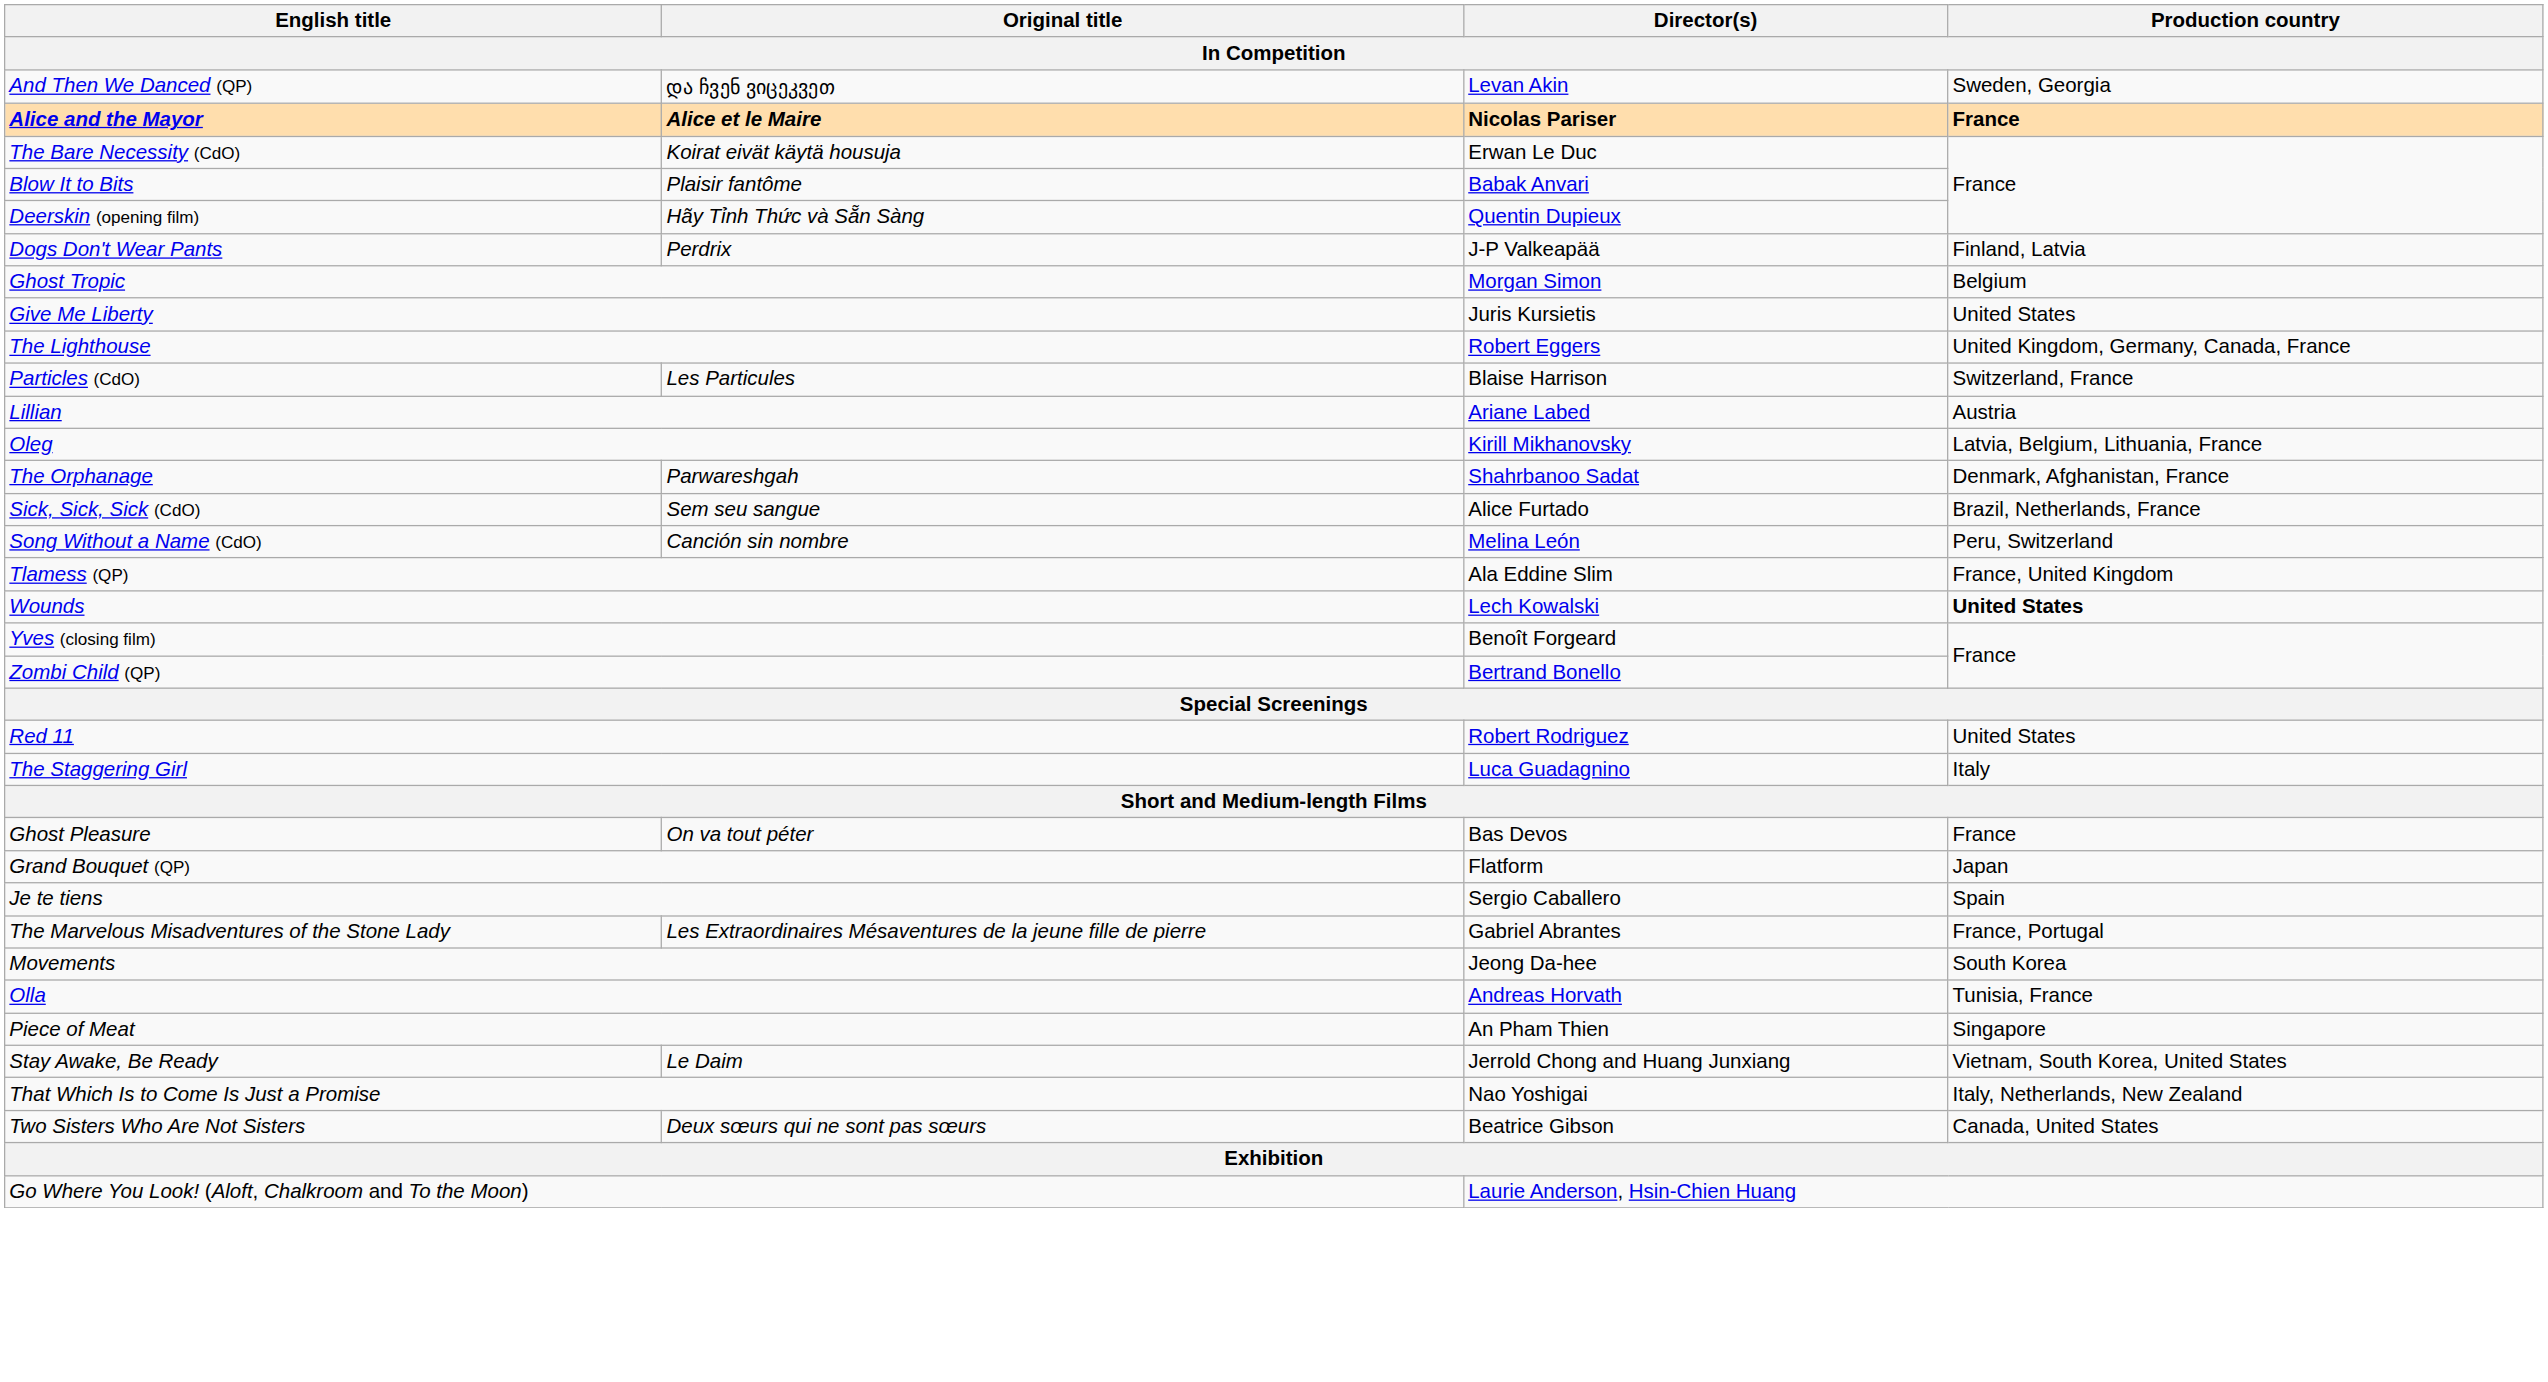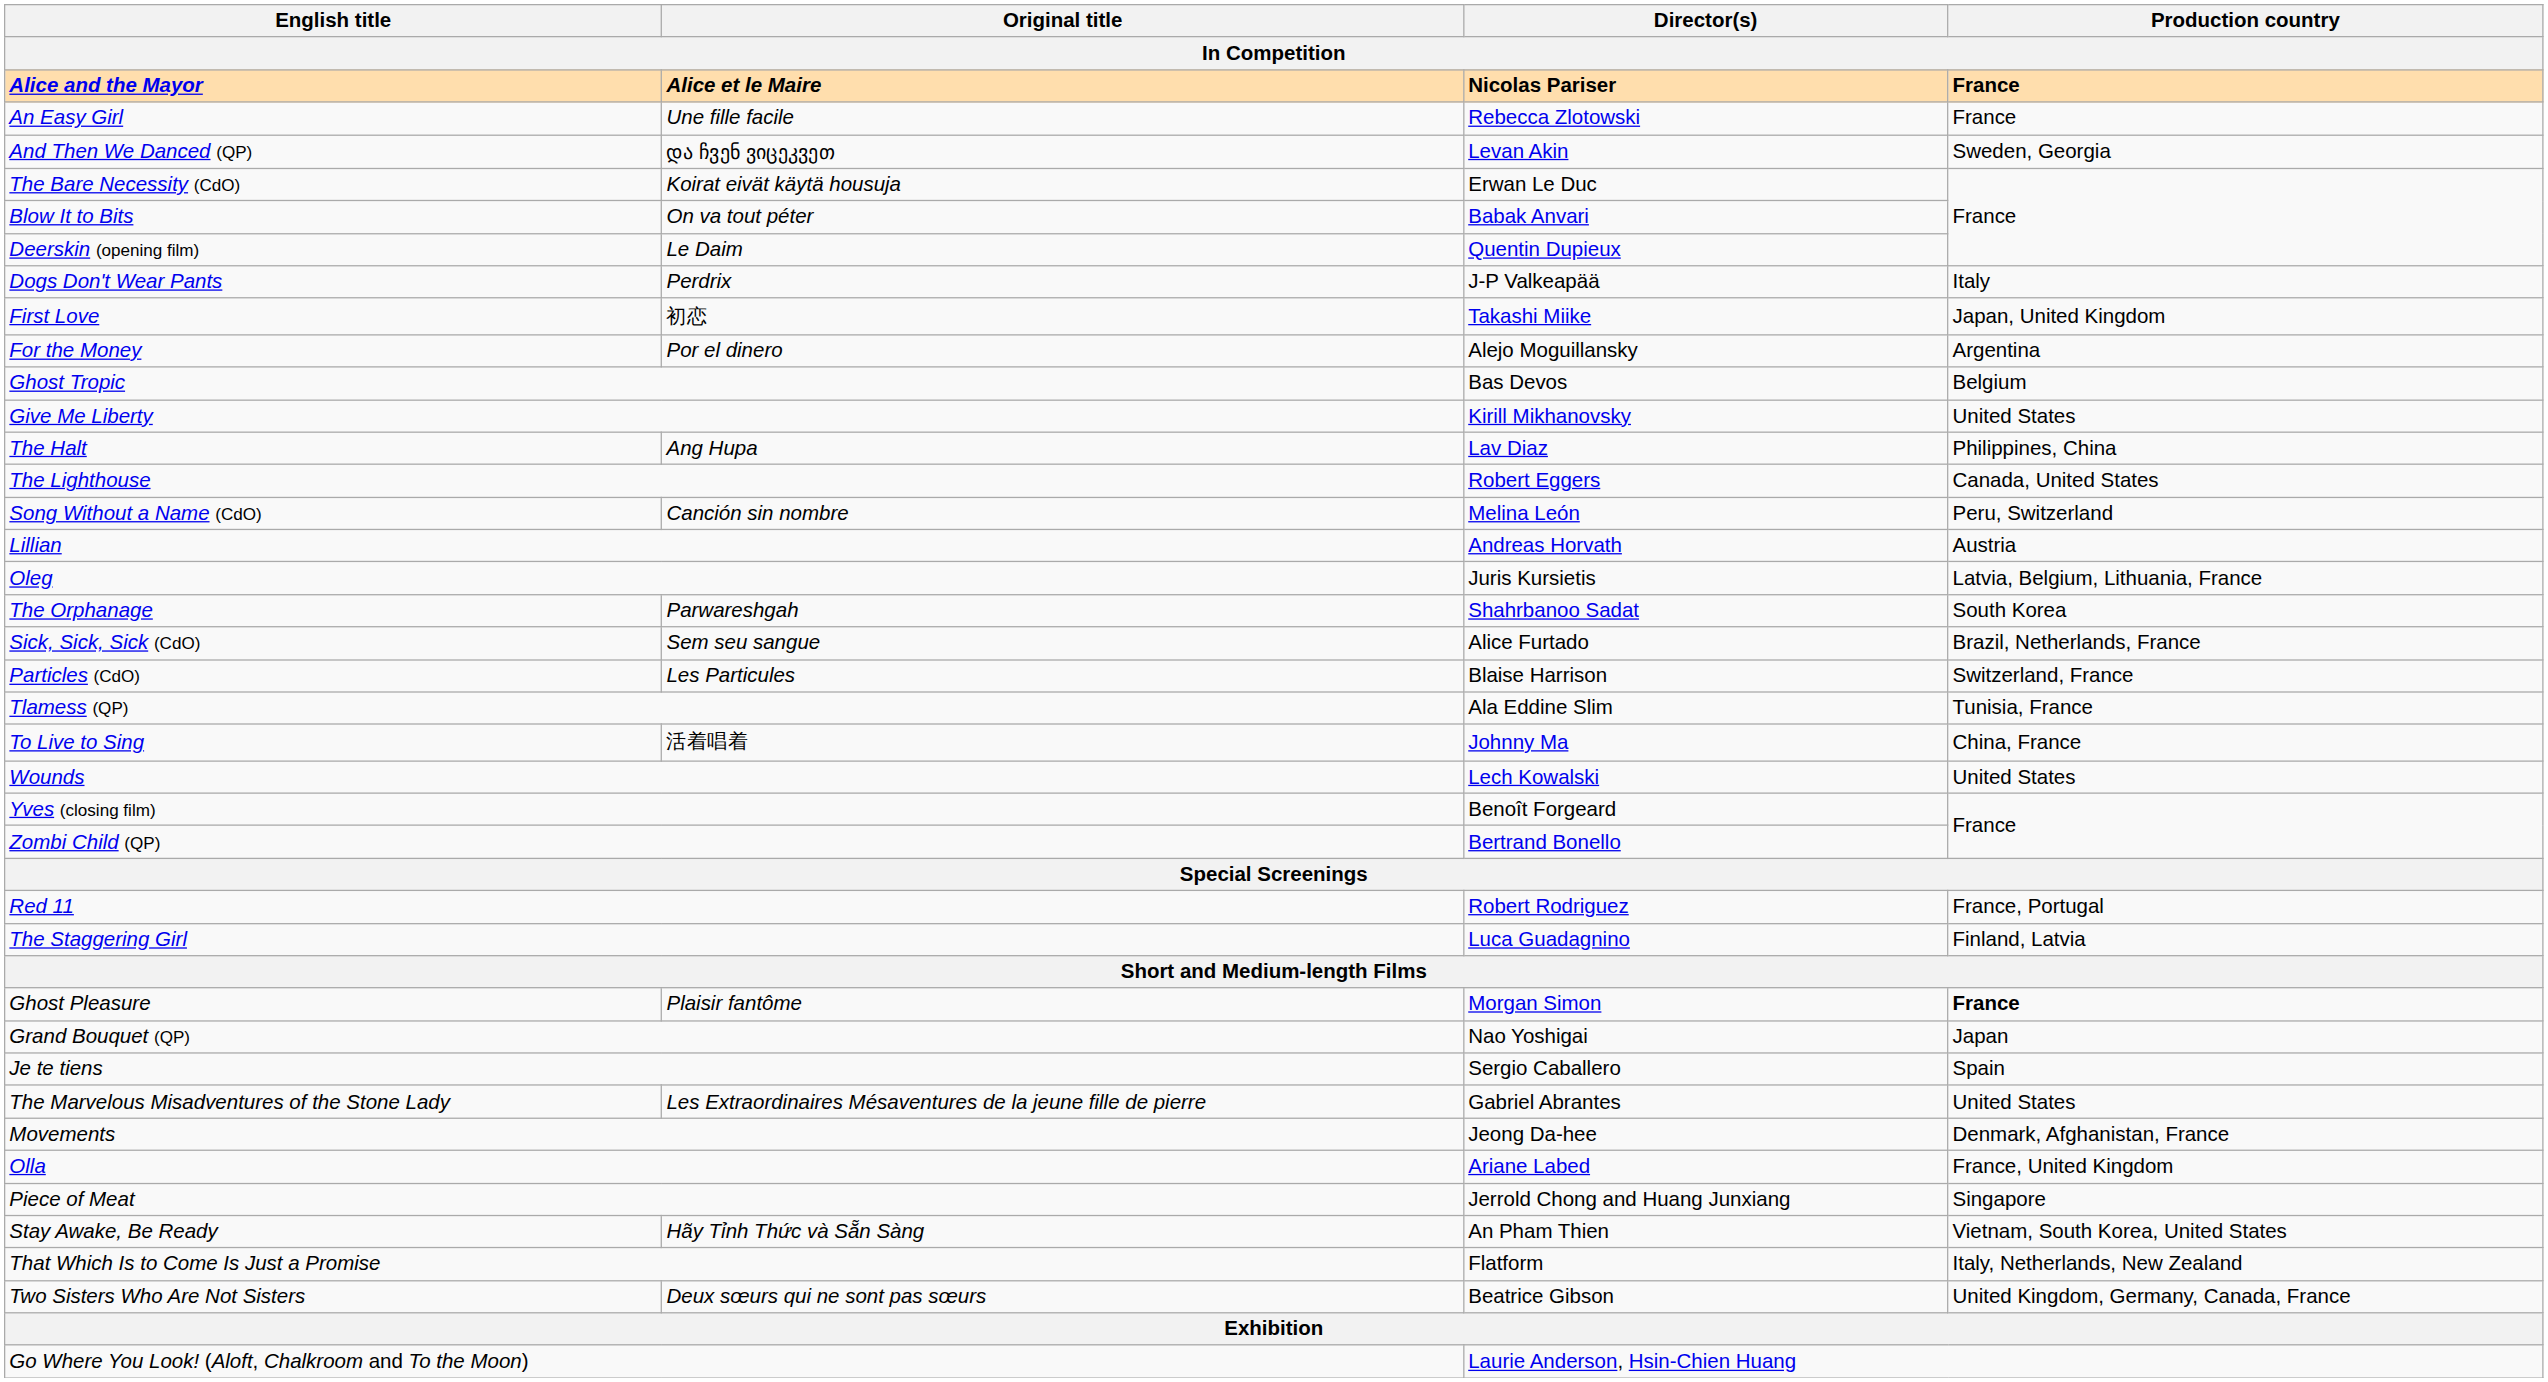rows swapped: Alice and the Mayor <-> And Then We Danced (QP)
+ row: An Easy Girl | Une fille facile | Rebecca Zlotowski | France
Blow It to Bits | Original title: Plaisir fantôme -> On va tout péter
Deerskin (opening film) | Original title: Hãy Tỉnh Thức và Sẵn Sàng -> Le Daim
Dogs Don't Wear Pants | Production country: Finland, Latvia -> Italy
+ row: First Love | 初恋 | Takashi Miike | Japan, United Kingdom
+ row: For the Money | Por el dinero | Alejo Moguillansky | Argentina
Ghost Tropic | Director(s): Morgan Simon -> Bas Devos
Give Me Liberty | Director(s): Juris Kursietis -> Kirill Mikhanovsky
+ row: The Halt | Ang Hupa | Lav Diaz | Philippines, China
The Lighthouse | Production country: United Kingdom, Germany, Canada, France -> Canada, United States
rows swapped: Particles (CdO) <-> Song Without a Name (CdO)
Lillian | Director(s): Ariane Labed -> Andreas Horvath
Oleg | Director(s): Kirill Mikhanovsky -> Juris Kursietis
The Orphanage | Production country: Denmark, Afghanistan, France -> South Korea
Tlamess (QP) | Production country: France, United Kingdom -> Tunisia, France
+ row: To Live to Sing | 活着唱着 | Johnny Ma | China, France
Wounds | Production country: bold -> normal
Red 11 | Production country: United States -> France, Portugal
The Staggering Girl | Production country: Italy -> Finland, Latvia
Ghost Pleasure | Original title: On va tout péter -> Plaisir fantôme
Ghost Pleasure | Director(s): Bas Devos -> Morgan Simon
Ghost Pleasure | Production country: normal -> bold
Grand Bouquet (QP) | Director(s): Flatform -> Nao Yoshigai
The Marvelous Misadventures of the Stone Lady | Production country: France, Portugal -> United States
Movements | Production country: South Korea -> Denmark, Afghanistan, France
Olla | Director(s): Andreas Horvath -> Ariane Labed
Olla | Production country: Tunisia, France -> France, United Kingdom
Piece of Meat | Director(s): An Pham Thien -> Jerrold Chong and Huang Junxiang
Stay Awake, Be Ready | Original title: Le Daim -> Hãy Tỉnh Thức và Sẵn Sàng
Stay Awake, Be Ready | Director(s): Jerrold Chong and Huang Junxiang -> An Pham Thien
That Which Is to Come Is Just a Promise | Director(s): Nao Yoshigai -> Flatform
Two Sisters Who Are Not Sisters | Production country: Canada, United States -> United Kingdom, Germany, Canada, France
